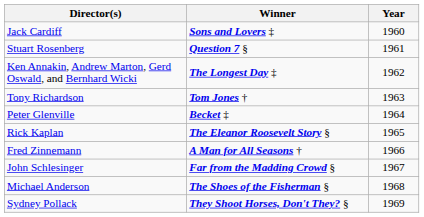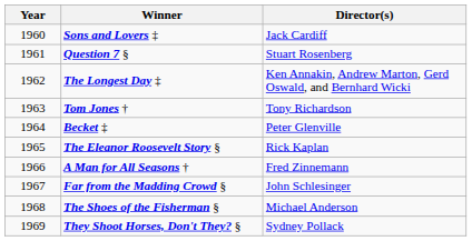columns swapped: Year <-> Director(s)
